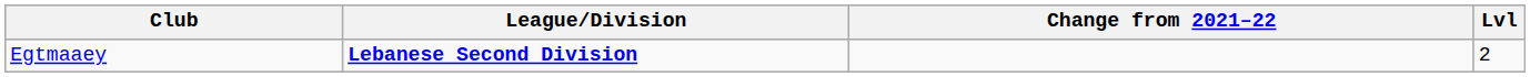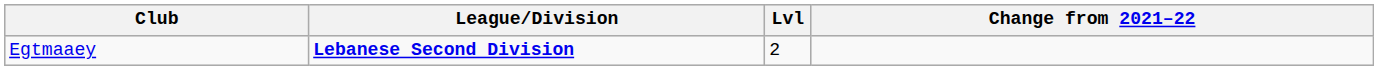columns swapped: Lvl <-> Change from 2021–22
